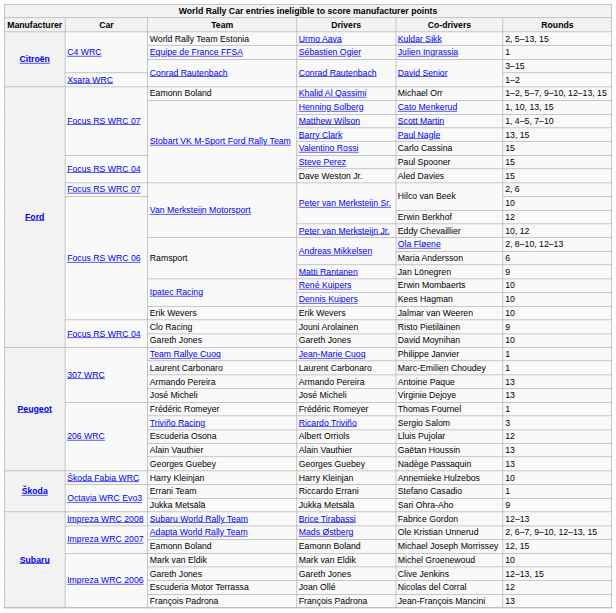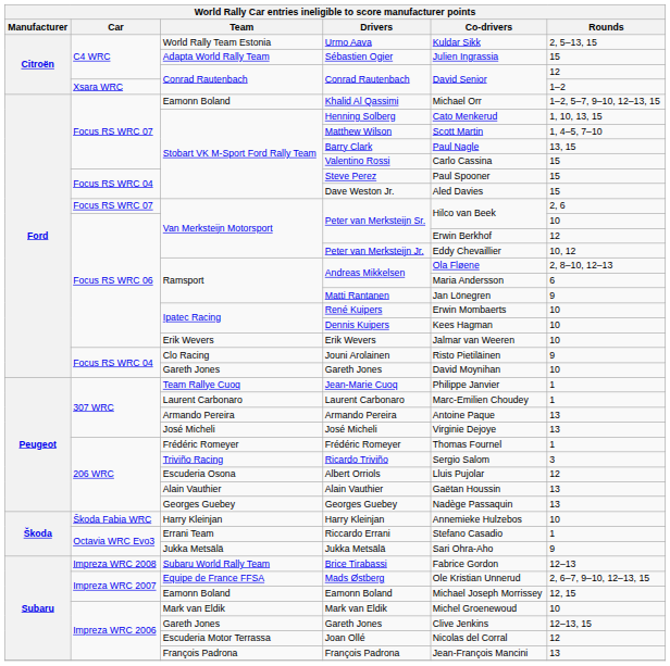Sébastien Ogier | Team: Equipe de France FFSA -> Adapta World Rally Team
Sébastien Ogier | Rounds: 1 -> 15
C4 WRC / Conrad Rautenbach | Rounds: 3–15 -> 12
Mads Østberg | Team: Adapta World Rally Team -> Equipe de France FFSA
